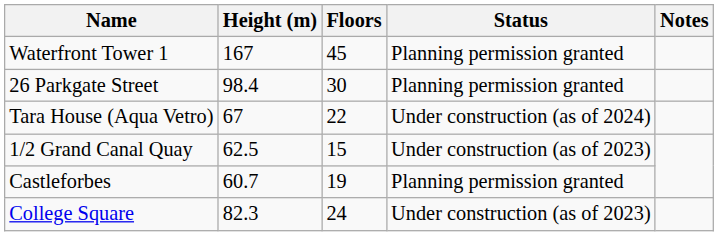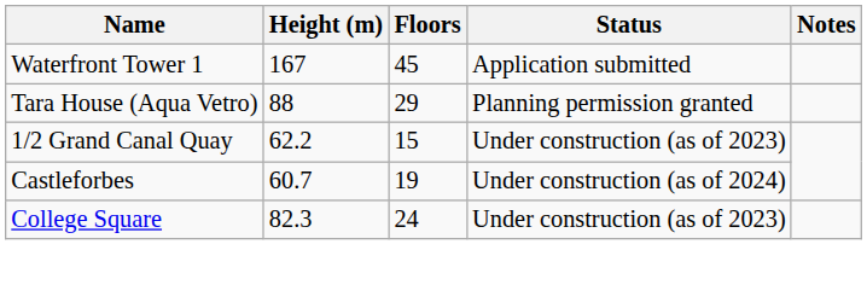Waterfront Tower 1 | Status: Planning permission granted -> Application submitted
- row: 26 Parkgate Street | 98.4 | 30 | Planning permission granted
Tara House (Aqua Vetro) | Height (m): 67 -> 88
Tara House (Aqua Vetro) | Floors: 22 -> 29
Tara House (Aqua Vetro) | Status: Under construction (as of 2024) -> Planning permission granted
1/2 Grand Canal Quay | Height (m): 62.5 -> 62.2
Castleforbes | Status: Planning permission granted -> Under construction (as of 2024)
